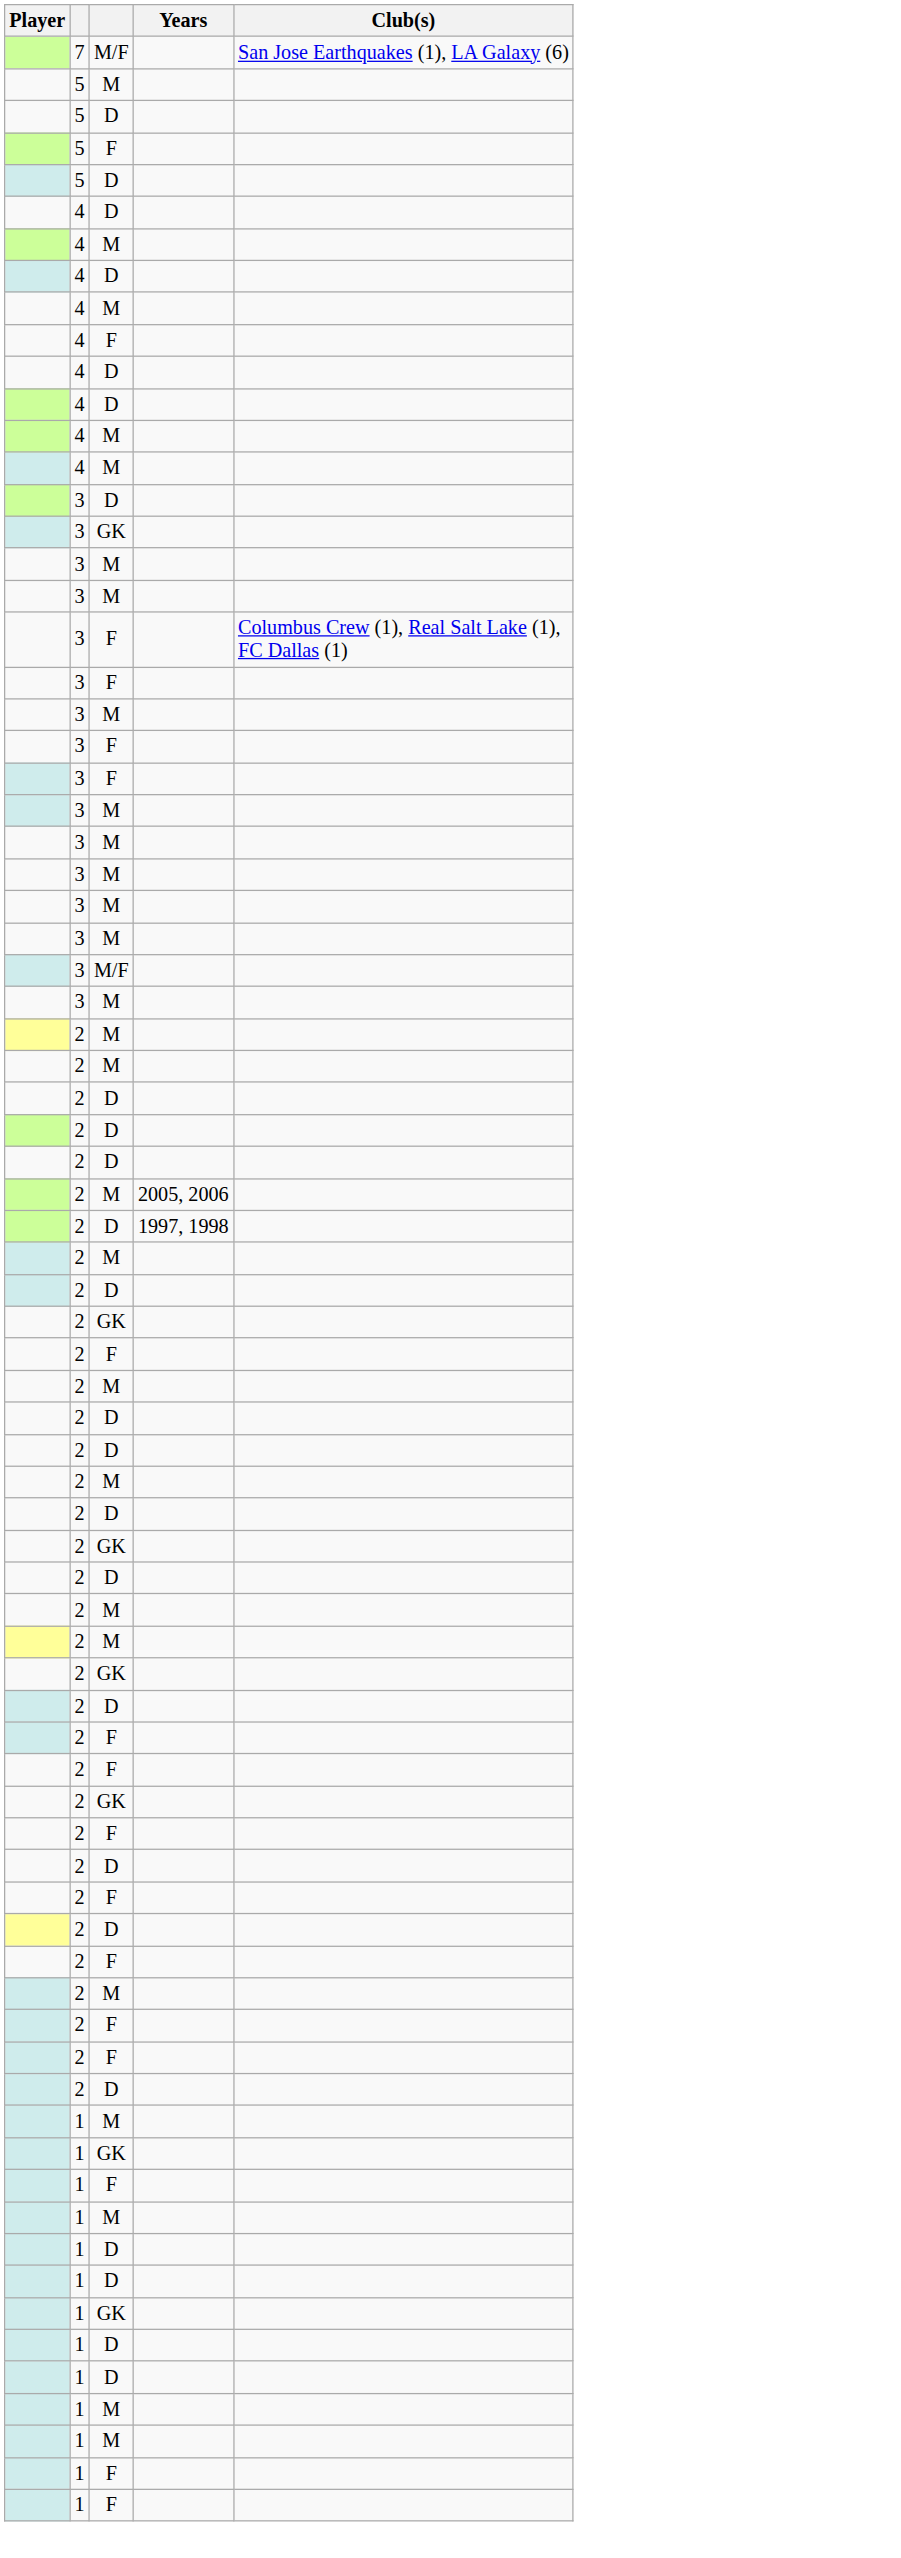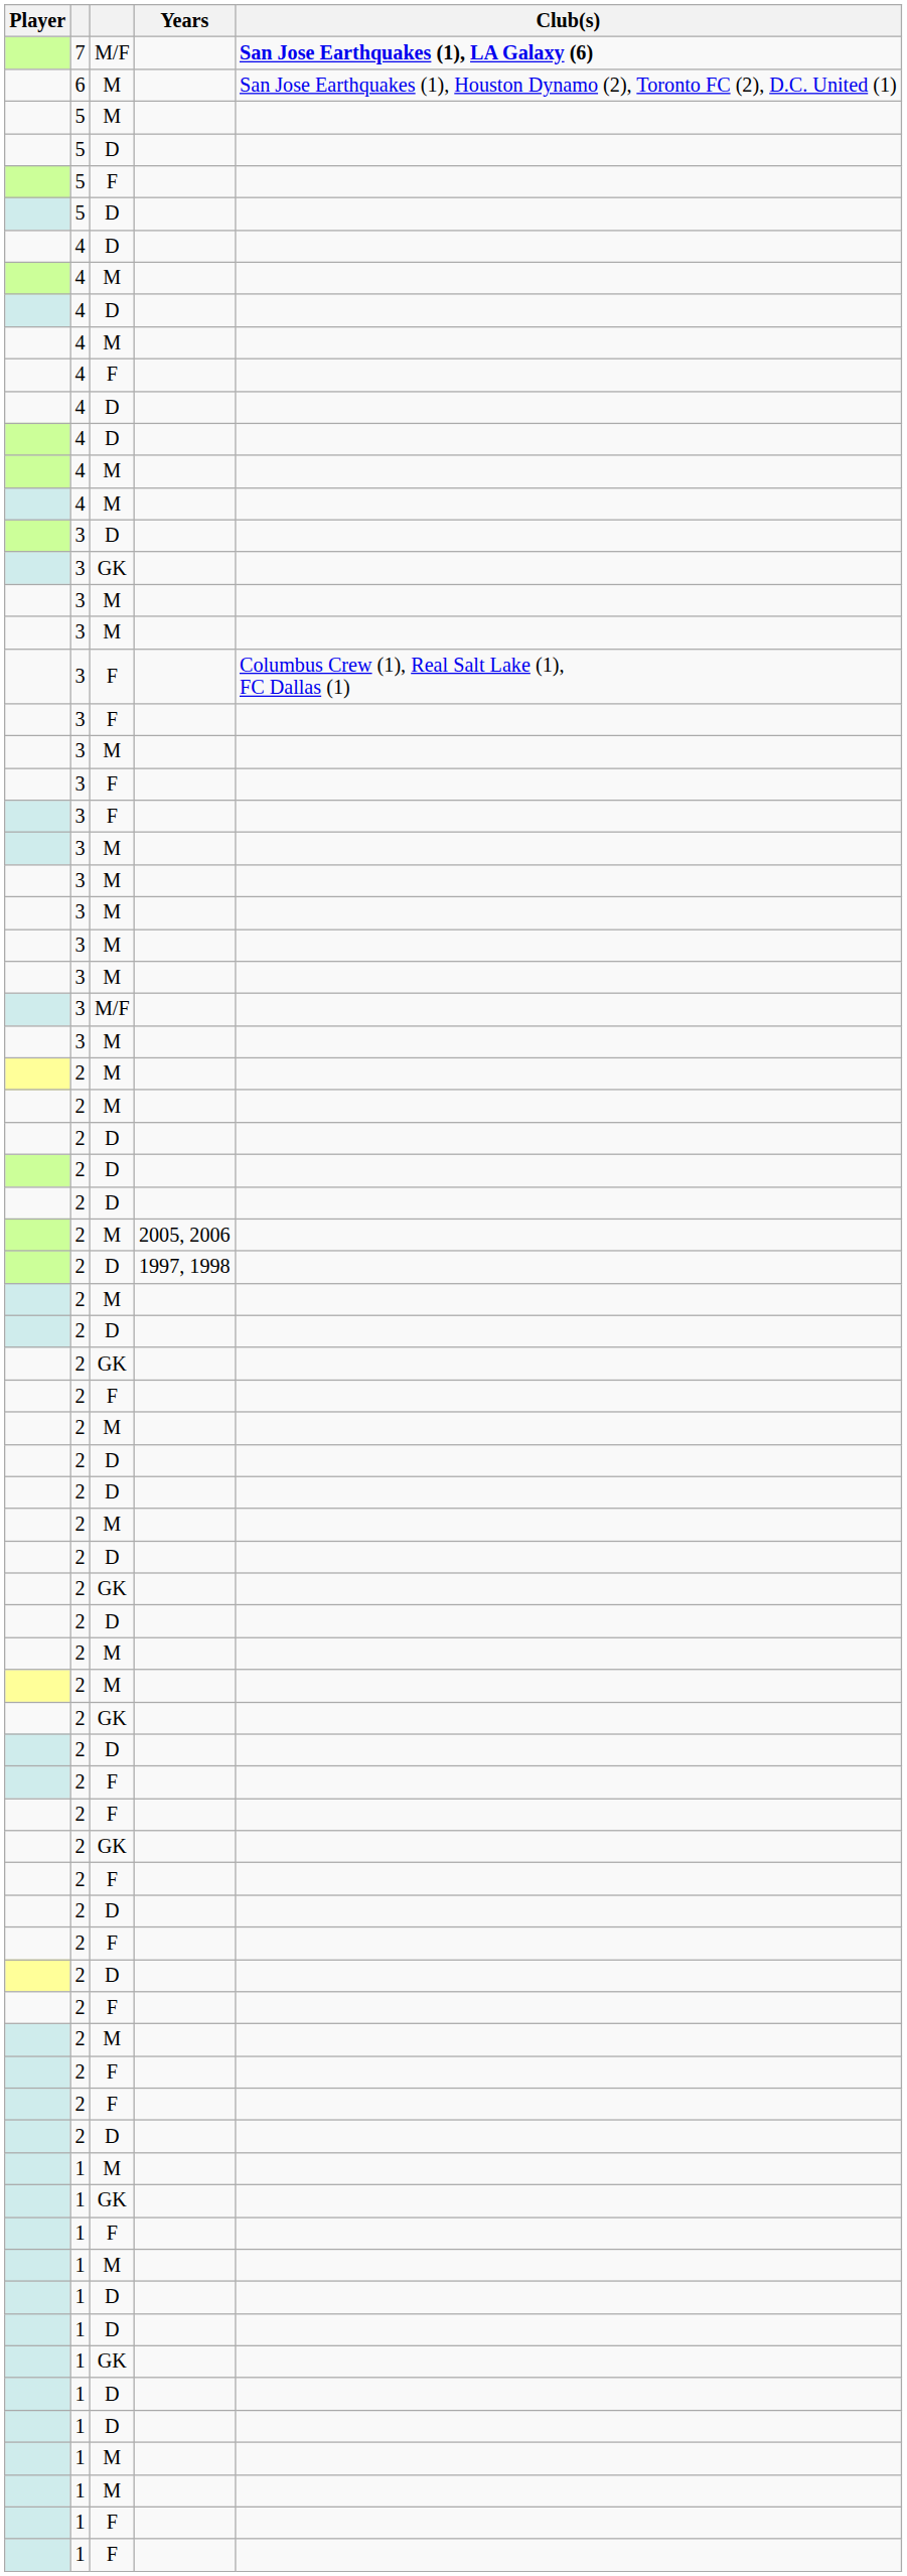7 | Club(s): normal -> bold
+ row: 6 | M | San Jose Earthquakes (1), Houston Dynamo (2), Toronto FC (2), D.C. United (1)
